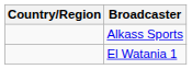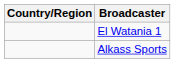rows swapped: El Watania 1 <-> Alkass Sports
